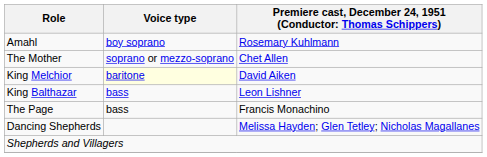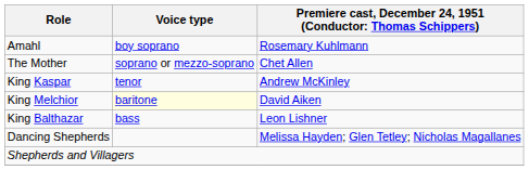+ row: King Kaspar | tenor | Andrew McKinley
- row: The Page | bass | Francis Monachino
